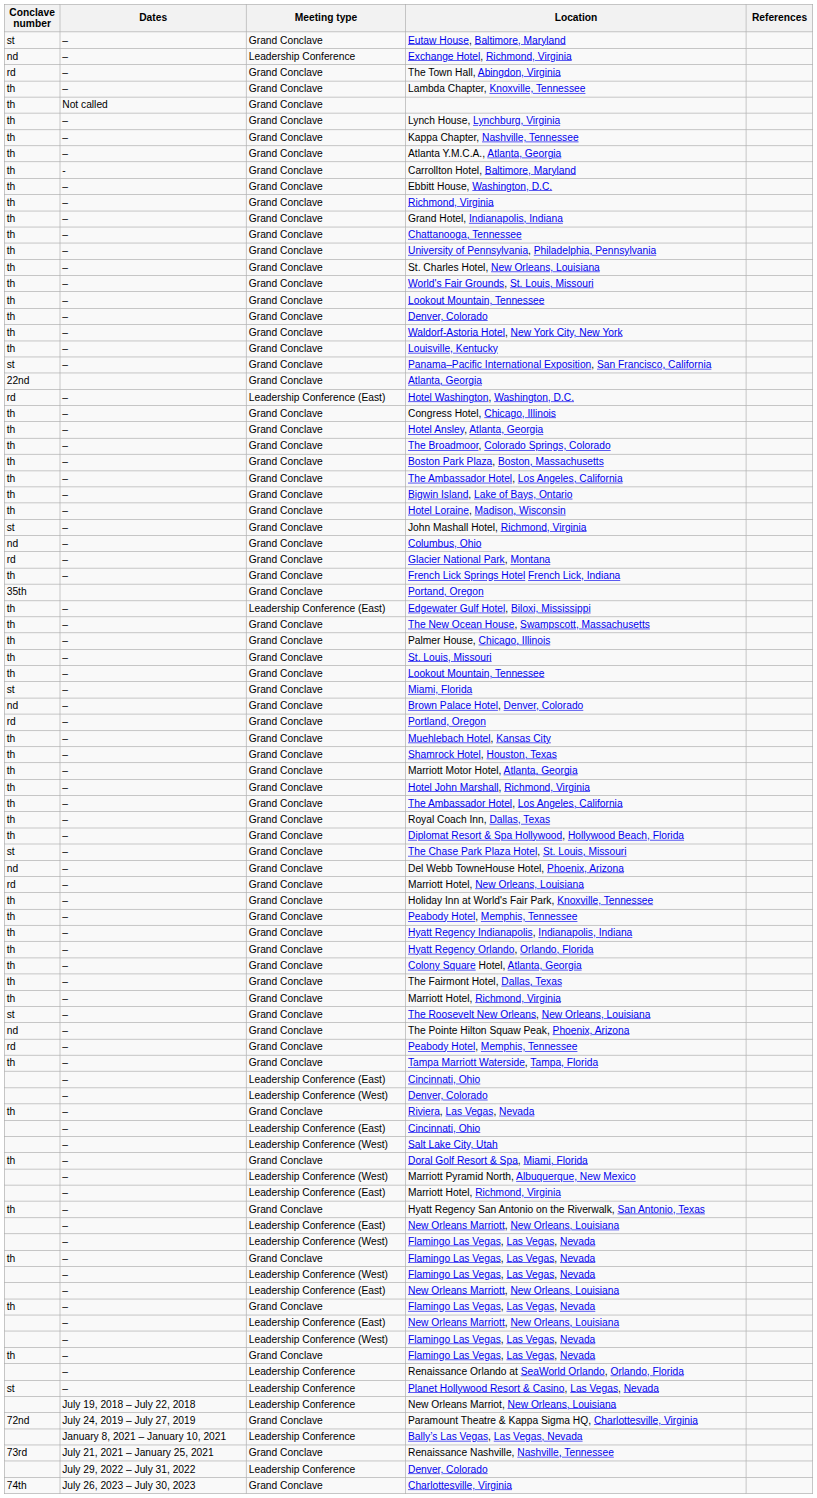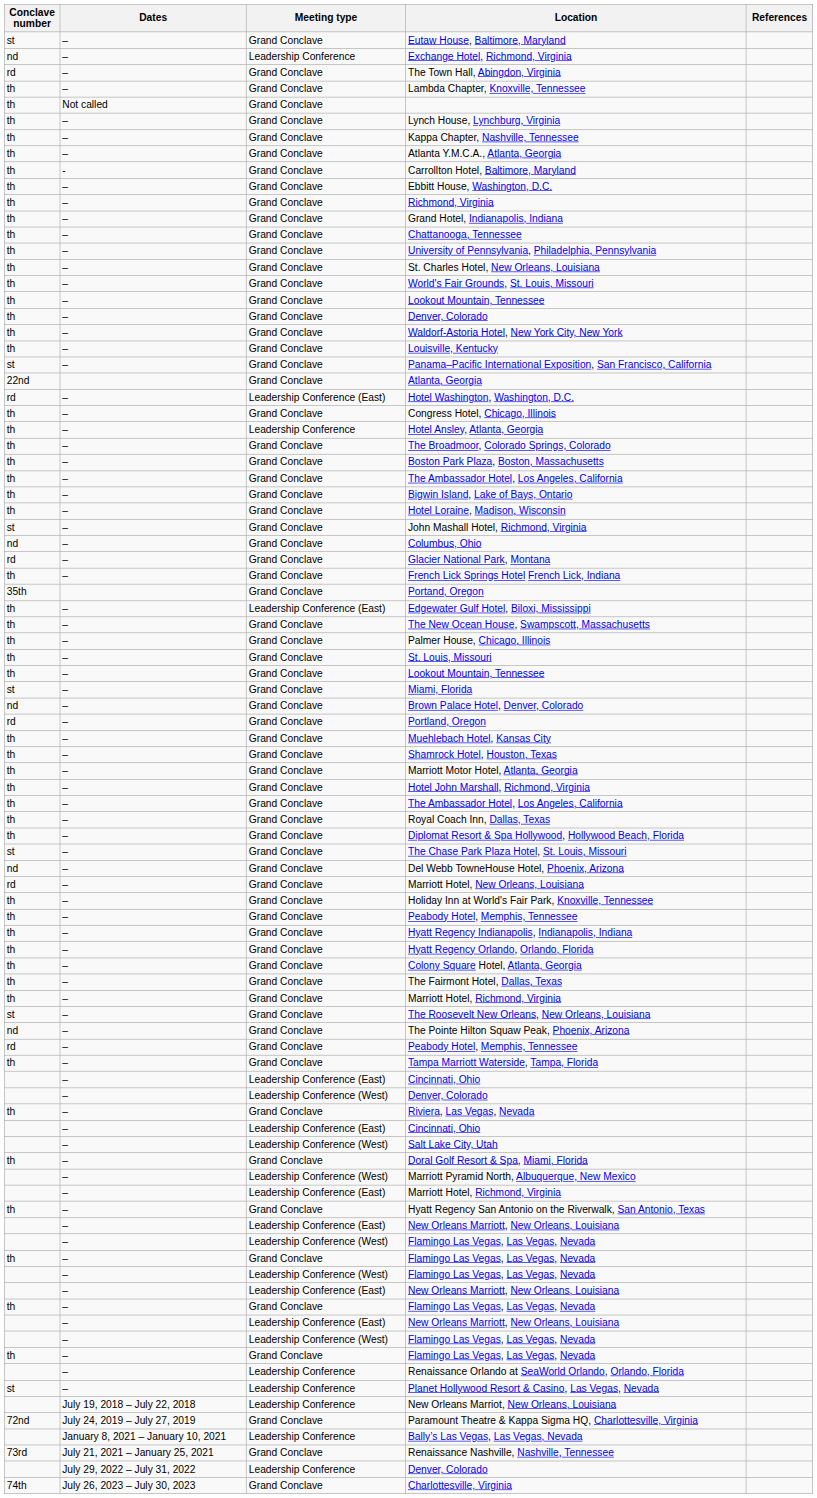Hotel Ansley, Atlanta, Georgia | Meeting type: Grand Conclave -> Leadership Conference
